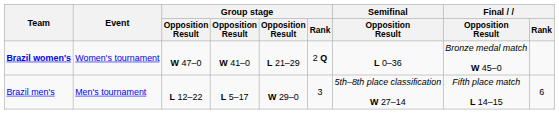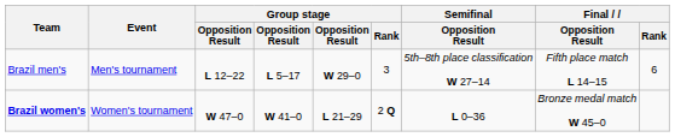rows swapped: Brazil men's <-> Brazil women's
